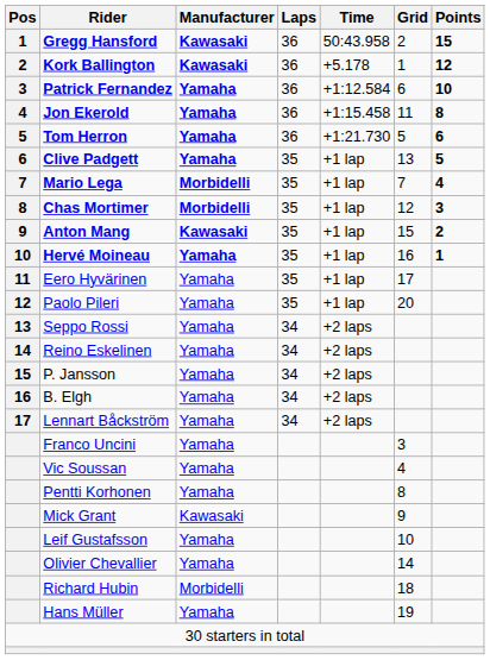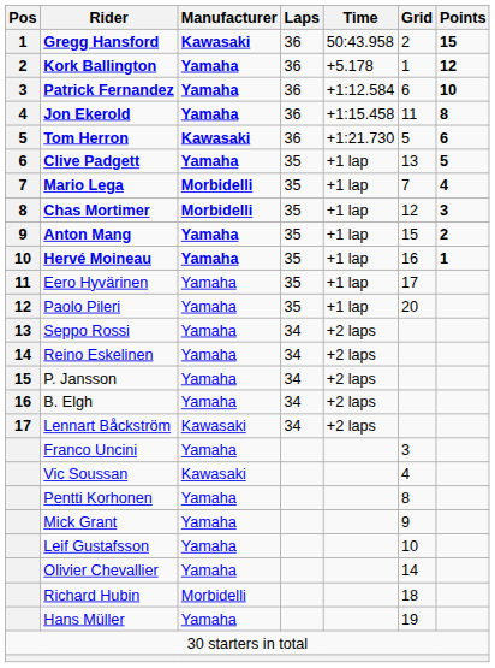Kork Ballington | Manufacturer: Kawasaki -> Yamaha
Tom Herron | Manufacturer: Yamaha -> Kawasaki
Anton Mang | Manufacturer: Kawasaki -> Yamaha
Lennart Båckström | Manufacturer: Yamaha -> Kawasaki
Vic Soussan | Manufacturer: Yamaha -> Kawasaki
Mick Grant | Manufacturer: Kawasaki -> Yamaha
